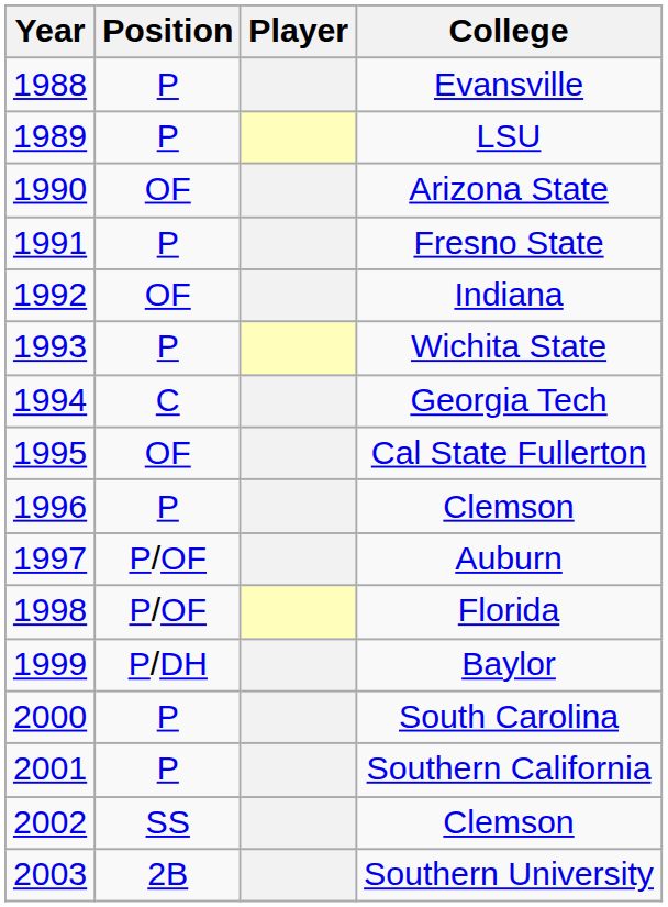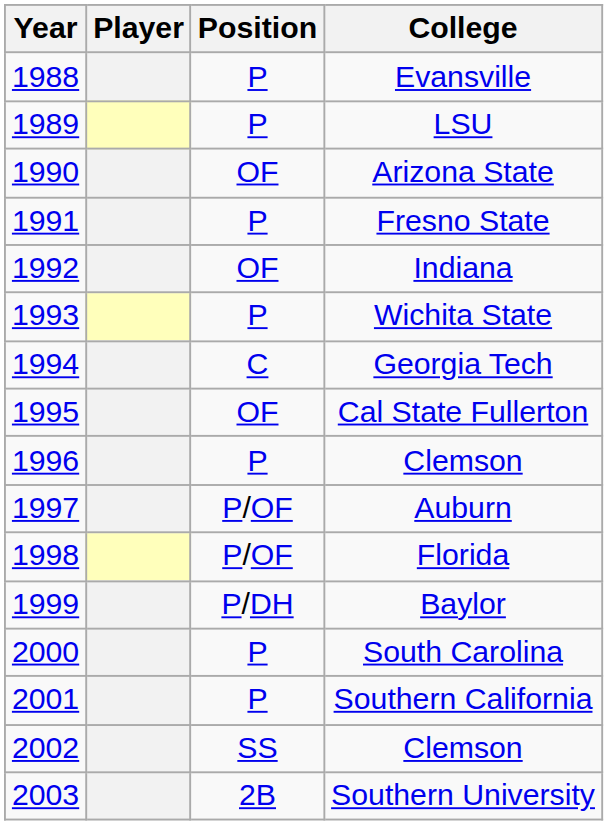columns swapped: Player <-> Position
